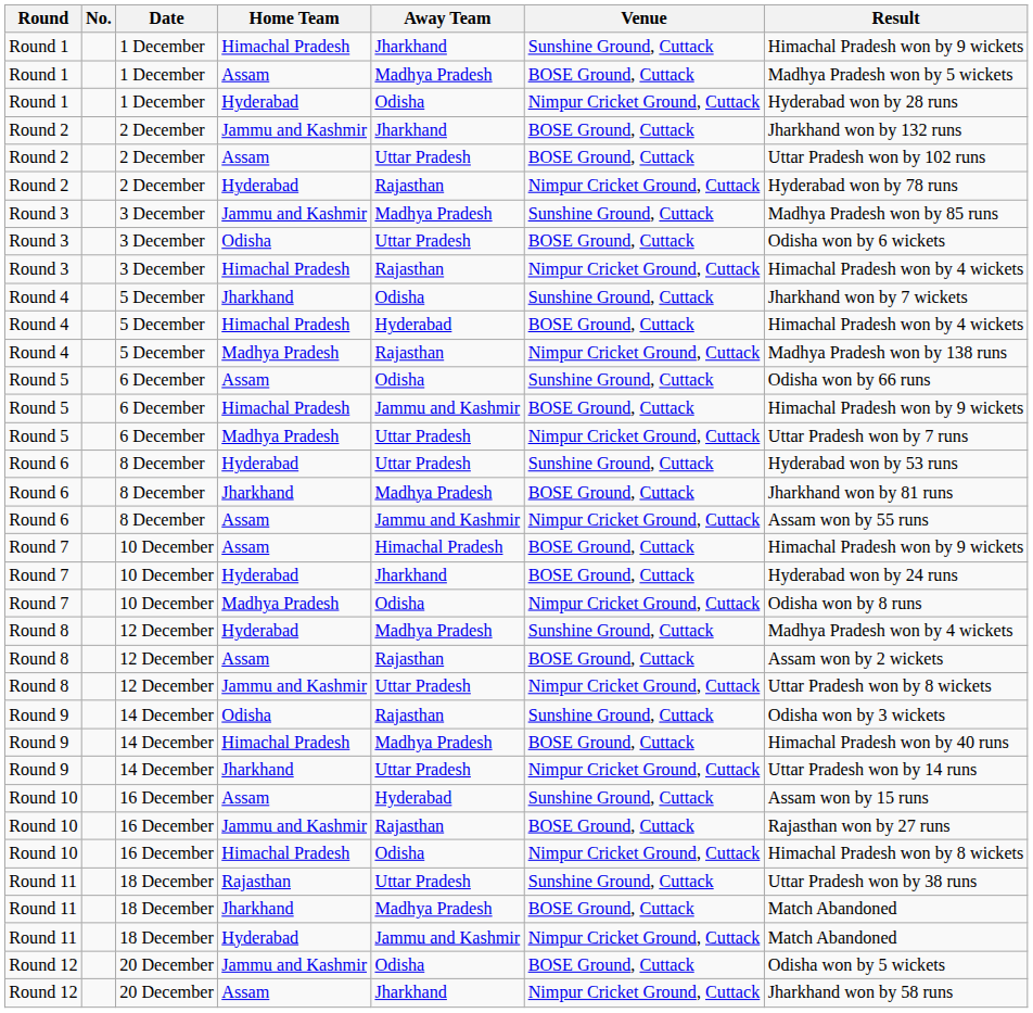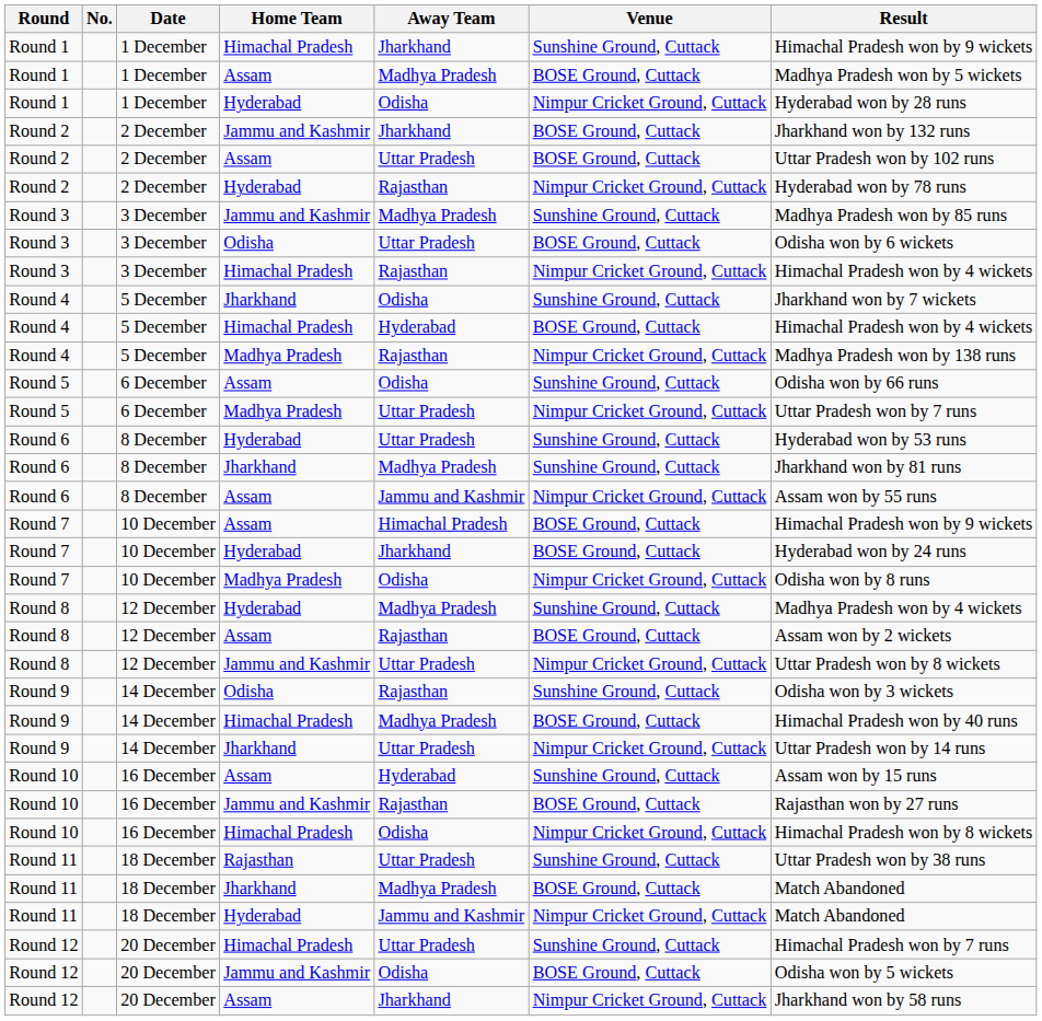- row: Round 5 | 6 December | Himachal Pradesh | Jammu and Kashmir | BOSE Ground, Cuttack | Himachal Pradesh won by 9 wickets
Round 6 / Jharkhand | Venue: BOSE Ground, Cuttack -> Sunshine Ground, Cuttack
+ row: Round 12 | 20 December | Himachal Pradesh | Uttar Pradesh | Sunshine Ground, Cuttack | Himachal Pradesh won by 7 runs
